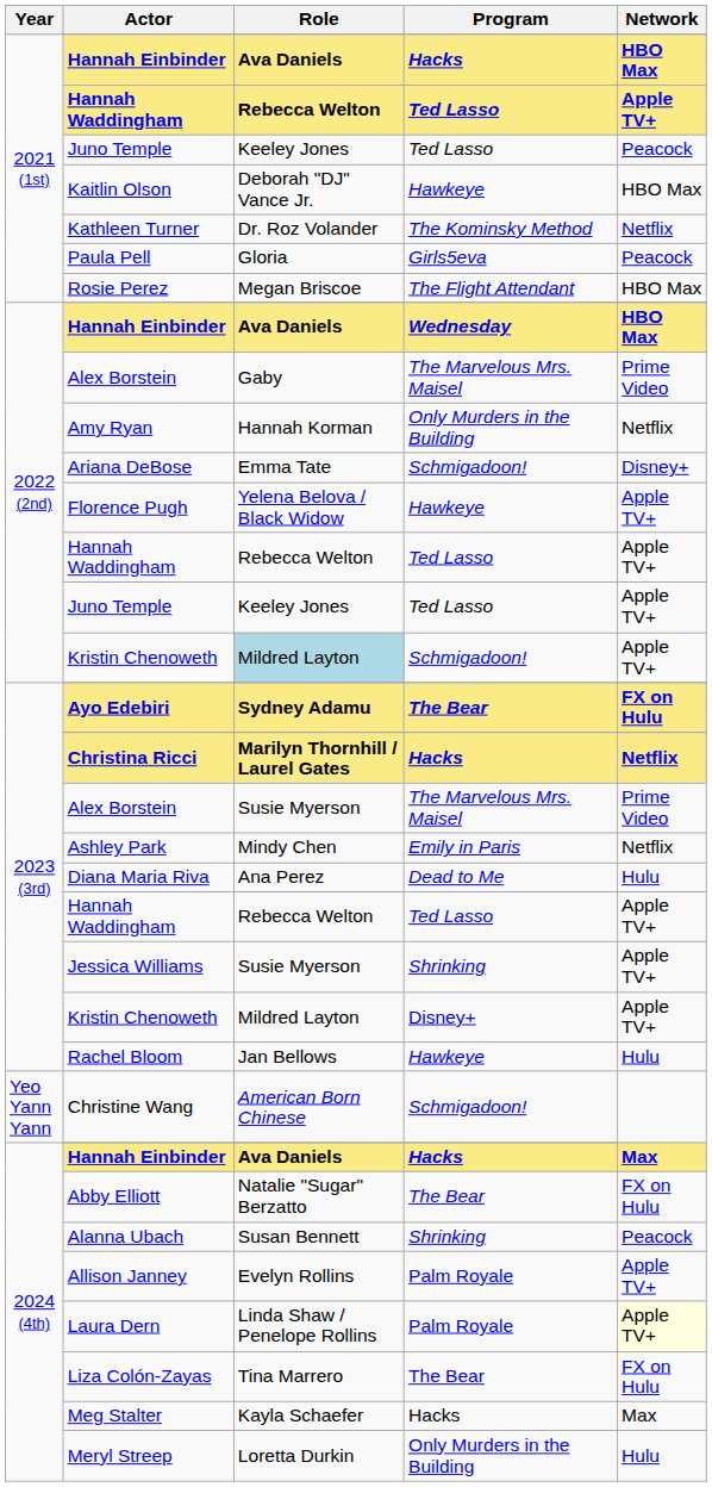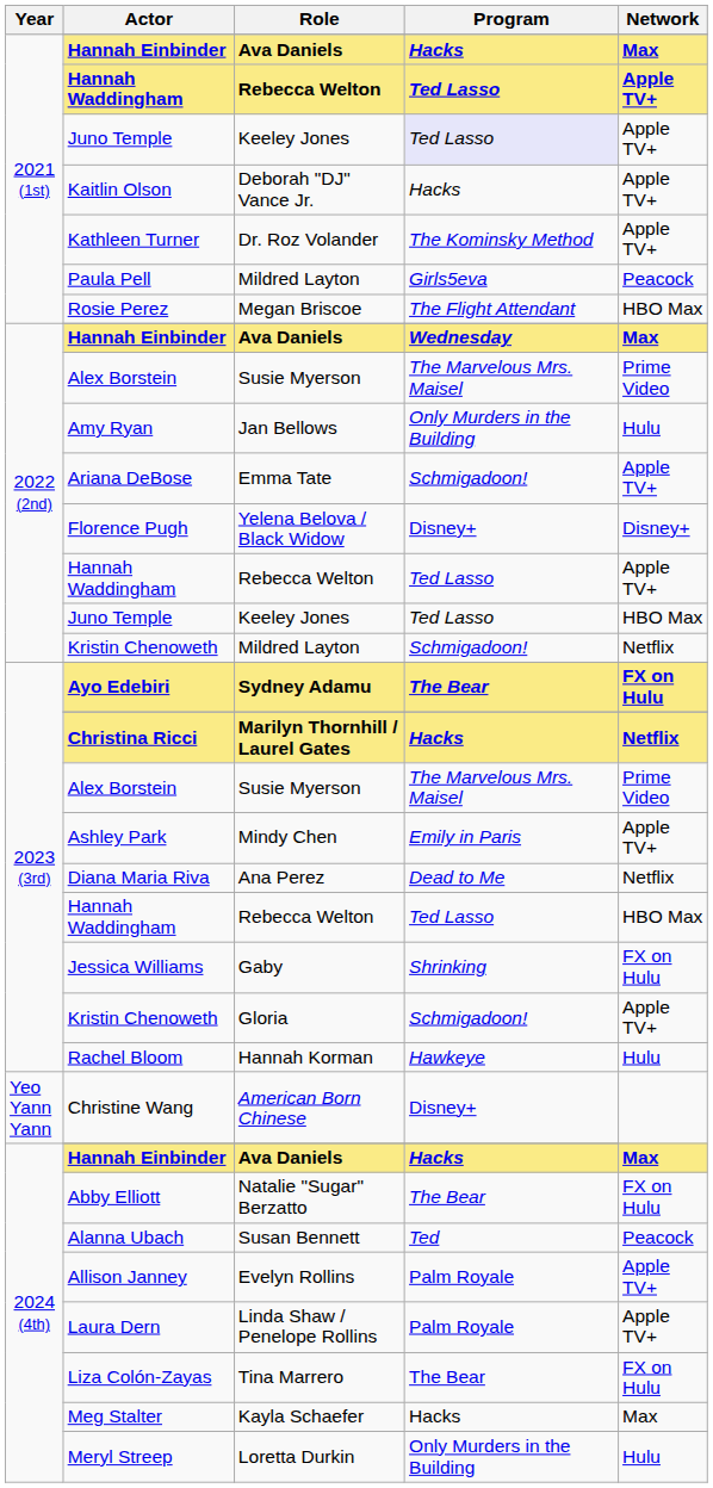2021 (1st) / Hannah Einbinder | Network: HBO Max -> Max
2021 (1st) / Juno Temple | Program: no background -> lavender background
2021 (1st) / Juno Temple | Network: Peacock -> Apple TV+
Kaitlin Olson | Program: Hawkeye -> Hacks
Kaitlin Olson | Network: HBO Max -> Apple TV+
Kathleen Turner | Network: Netflix -> Apple TV+
Paula Pell | Role: Gloria -> Mildred Layton
2022 (2nd) / Hannah Einbinder | Network: HBO Max -> Max
2022 (2nd) / Alex Borstein | Role: Gaby -> Susie Myerson
Amy Ryan | Role: Hannah Korman -> Jan Bellows
Amy Ryan | Network: Netflix -> Hulu
Ariana DeBose | Network: Disney+ -> Apple TV+
Florence Pugh | Program: Hawkeye -> Disney+
Florence Pugh | Network: Apple TV+ -> Disney+
2022 (2nd) / Juno Temple | Network: Apple TV+ -> HBO Max
2022 (2nd) / Kristin Chenoweth | Role: lightblue background -> no background
2022 (2nd) / Kristin Chenoweth | Network: Apple TV+ -> Netflix
Ashley Park | Network: Netflix -> Apple TV+
Diana Maria Riva | Network: Hulu -> Netflix
2023 (3rd) / Hannah Waddingham | Network: Apple TV+ -> HBO Max
Jessica Williams | Role: Susie Myerson -> Gaby
Jessica Williams | Network: Apple TV+ -> FX on Hulu
2023 (3rd) / Kristin Chenoweth | Role: Mildred Layton -> Gloria
2023 (3rd) / Kristin Chenoweth | Program: Disney+ -> Schmigadoon!
Rachel Bloom | Role: Jan Bellows -> Hannah Korman
Christine Wang | Program: Schmigadoon! -> Disney+
Alanna Ubach | Program: Shrinking -> Ted
Laura Dern | Network: lightyellow background -> no background
